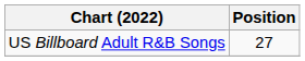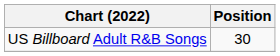US Billboard Adult R&B Songs | Position: 27 -> 30
